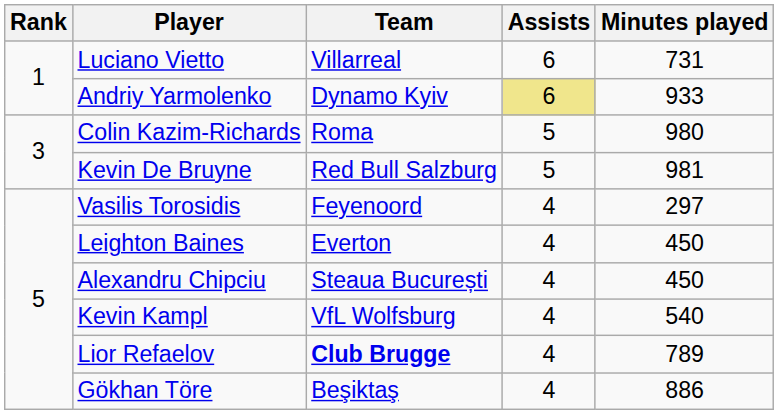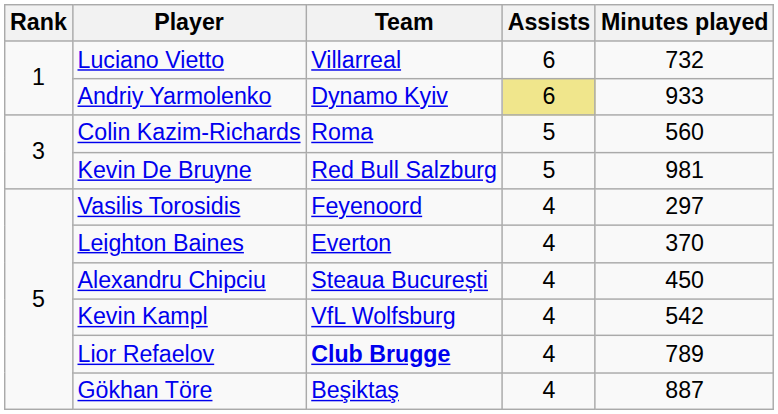Luciano Vietto | Minutes played: 731 -> 732
Colin Kazim-Richards | Minutes played: 980 -> 560
Leighton Baines | Minutes played: 450 -> 370
Kevin Kampl | Minutes played: 540 -> 542
Gökhan Töre | Minutes played: 886 -> 887
